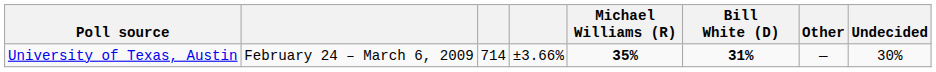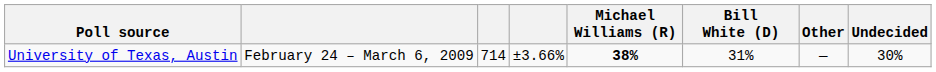University of Texas, Austin | Michael Williams (R): 35% -> 38%
University of Texas, Austin | Bill White (D): bold -> normal
